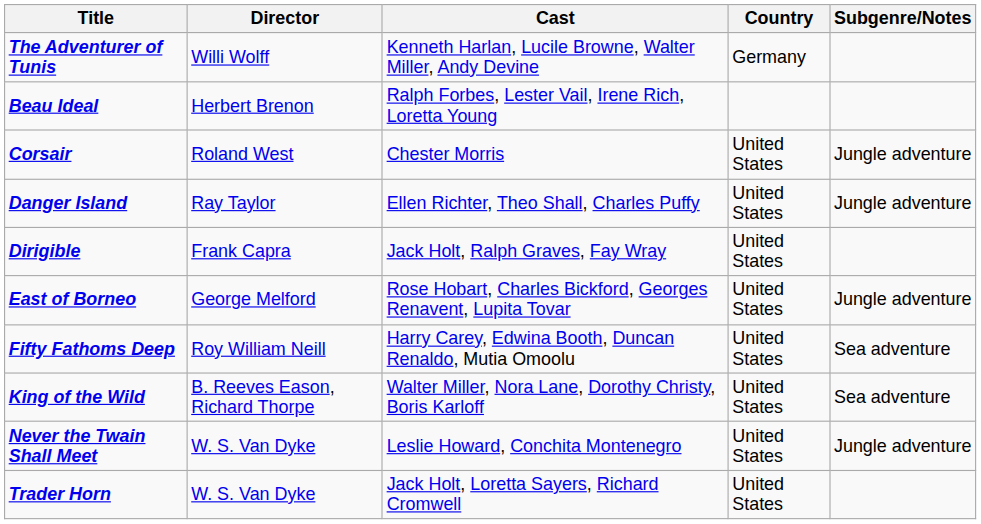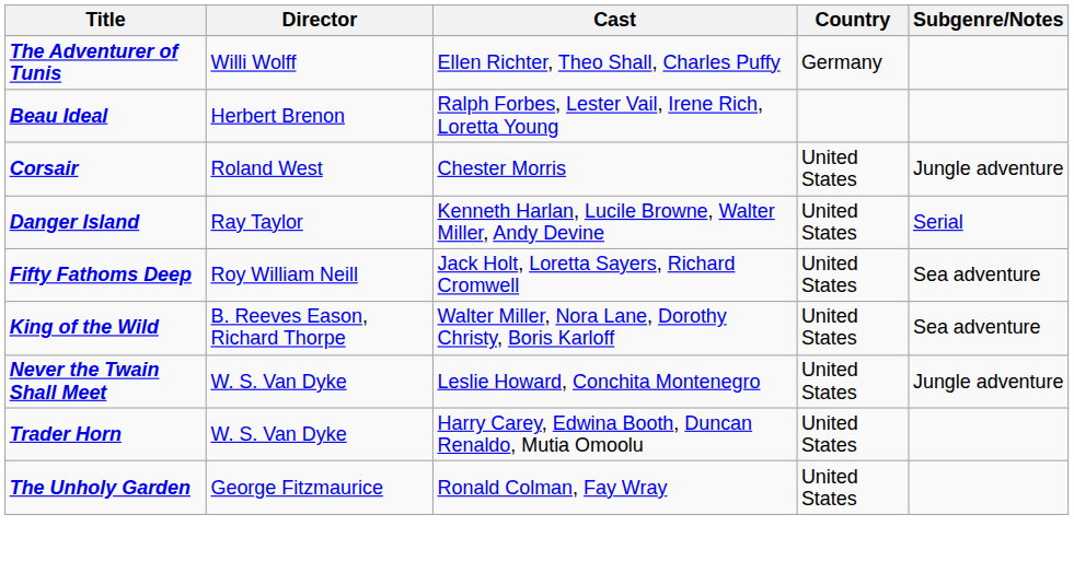The Adventurer of Tunis | Cast: Kenneth Harlan, Lucile Browne, Walter Miller, Andy Devine -> Ellen Richter, Theo Shall, Charles Puffy
Danger Island | Cast: Ellen Richter, Theo Shall, Charles Puffy -> Kenneth Harlan, Lucile Browne, Walter Miller, Andy Devine
Danger Island | Subgenre/Notes: Jungle adventure -> Serial
- row: Dirigible | Frank Capra | Jack Holt, Ralph Graves, Fay Wray | United States
- row: East of Borneo | George Melford | Rose Hobart, Charles Bickford, Georges Renavent, Lupita Tovar | United States | Jungle adventure
Fifty Fathoms Deep | Cast: Harry Carey, Edwina Booth, Duncan Renaldo, Mutia Omoolu -> Jack Holt, Loretta Sayers, Richard Cromwell
Trader Horn | Cast: Jack Holt, Loretta Sayers, Richard Cromwell -> Harry Carey, Edwina Booth, Duncan Renaldo, Mutia Omoolu
+ row: The Unholy Garden | George Fitzmaurice | Ronald Colman, Fay Wray | United States
